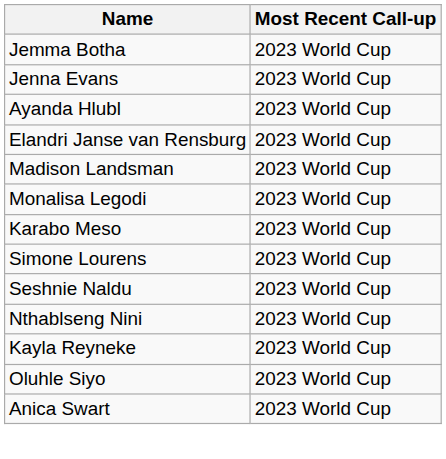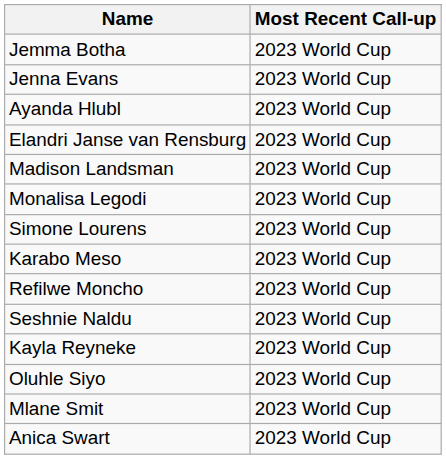rows swapped: Simone Lourens <-> Karabo Meso
+ row: Refilwe Moncho | 2023 World Cup
- row: Nthablseng Nini | 2023 World Cup
+ row: Mlane Smit | 2023 World Cup
